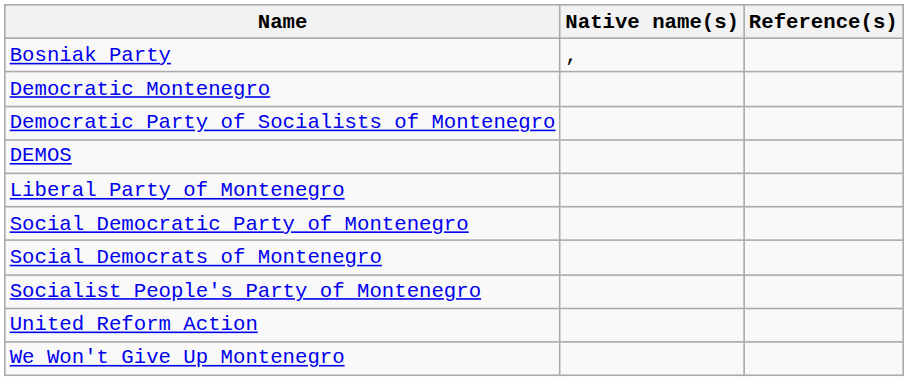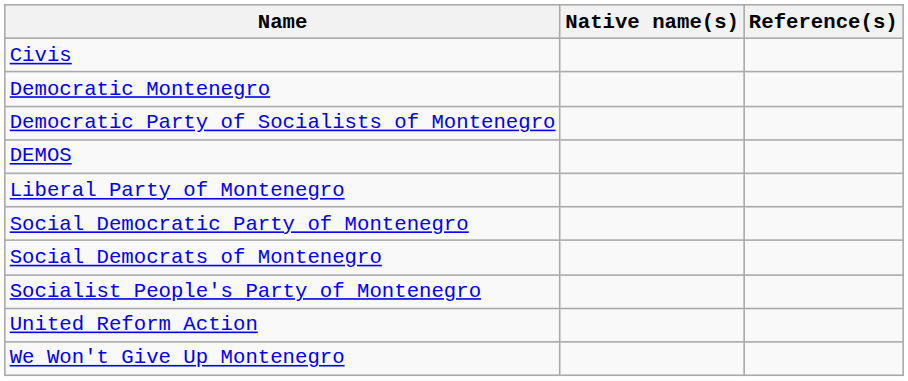- row: Bosniak Party | ,
+ row: Civis
